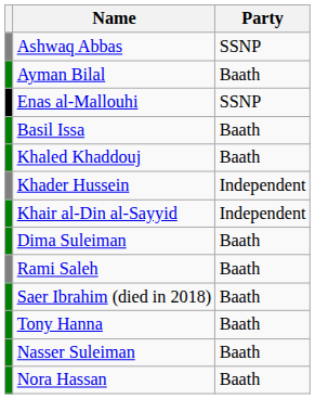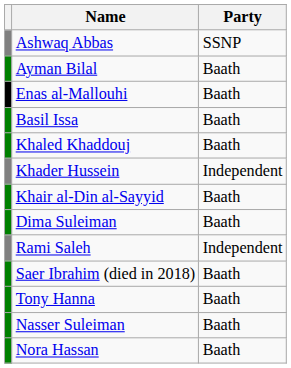Enas al-Mallouhi | Party: SSNP -> Baath
Khair al-Din al-Sayyid | Party: Independent -> Baath
Rami Saleh | Party: Baath -> Independent
